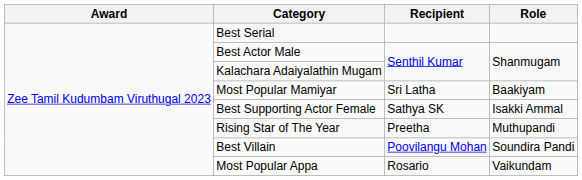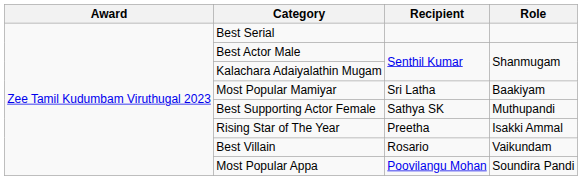Best Supporting Actor Female | Role: Isakki Ammal -> Muthupandi
Rising Star of The Year | Role: Muthupandi -> Isakki Ammal
Best Villain | Recipient: Poovilangu Mohan -> Rosario
Best Villain | Role: Soundira Pandi -> Vaikundam
Most Popular Appa | Recipient: Rosario -> Poovilangu Mohan
Most Popular Appa | Role: Vaikundam -> Soundira Pandi
